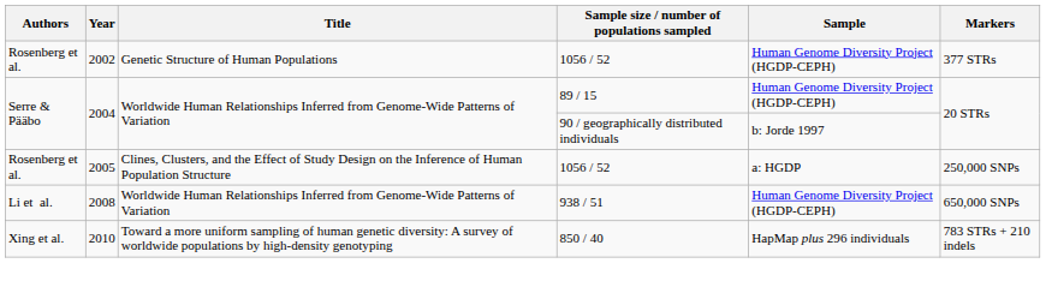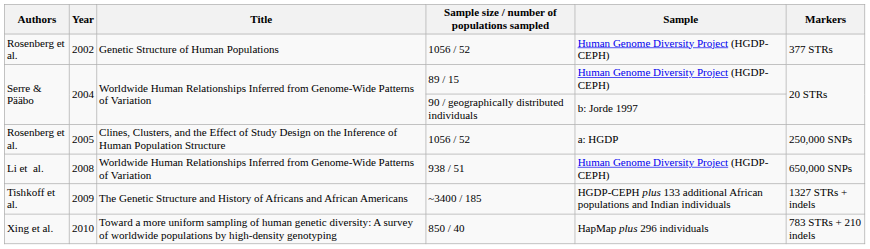+ row: Tishkoff et al. | 2009 | The Genetic Structure and History of Africans and African Americans | ~3400 / 185 | HGDP-CEPH plus 133 additional African populations and Indian individuals | 1327 STRs + indels
